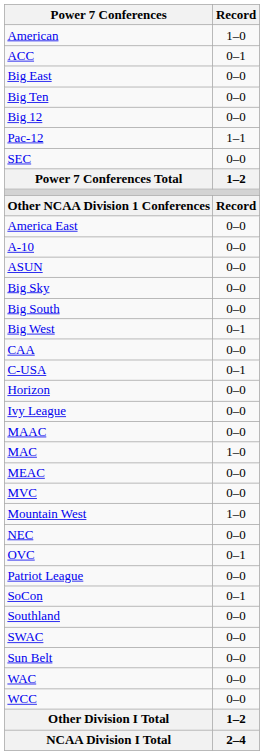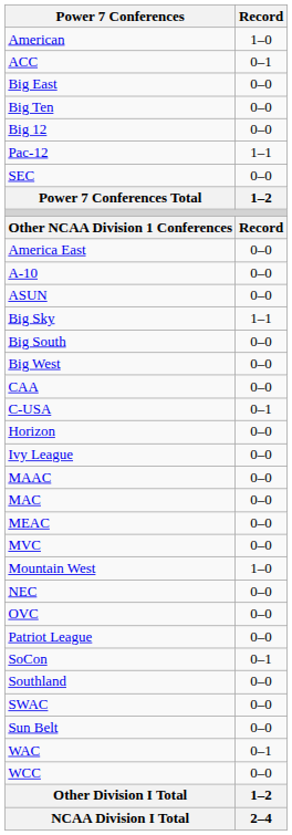Big Sky | Record: 0–0 -> 1–1
Big West | Record: 0–1 -> 0–0
MAC | Record: 1–0 -> 0–0
OVC | Record: 0–1 -> 0–0
WAC | Record: 0–0 -> 0–1
